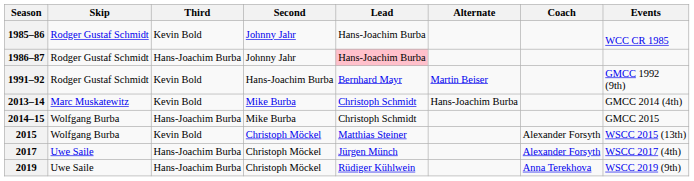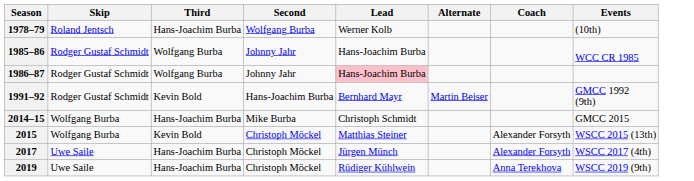+ row: 1978–79 | Roland Jentsch | Hans-Joachim Burba | Wolfgang Burba | Werner Kolb | (10th)
1985–86 | Third: Kevin Bold -> Wolfgang Burba
1986–87 | Third: Hans-Joachim Burba -> Wolfgang Burba
- row: 2013–14 | Marc Muskatewitz | Kevin Bold | Mike Burba | Christoph Schmidt | Hans-Joachim Burba | GMCC 2014 (4th)
